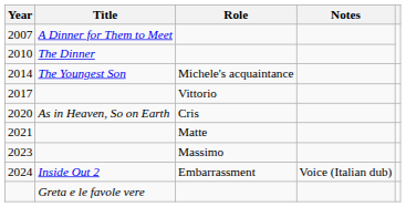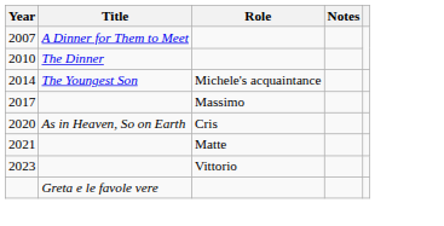2017 | Role: Vittorio -> Massimo
2023 | Role: Massimo -> Vittorio
- row: 2024 | Inside Out 2 | Embarrassment | Voice (Italian dub)
